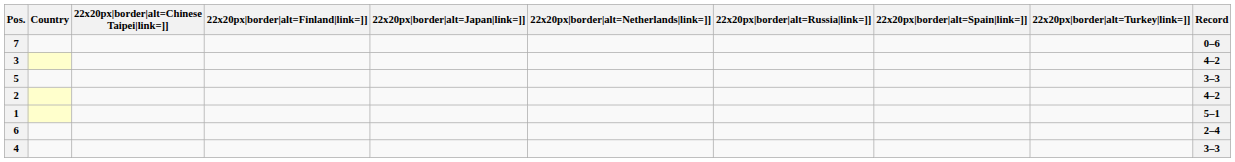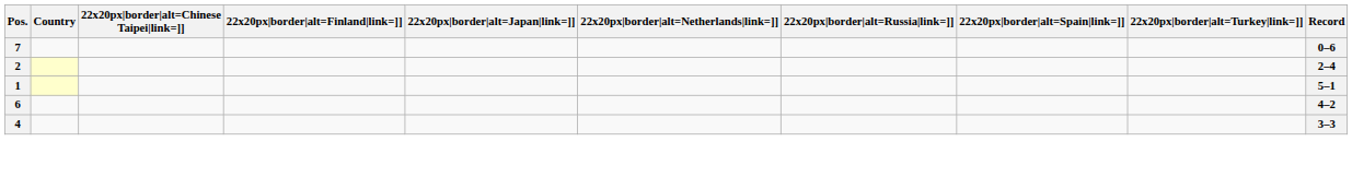- row: 3 | 4–2
- row: 5 | 3–3
2 | Record: 4–2 -> 2–4
6 | Record: 2–4 -> 4–2
